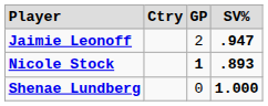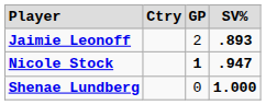Jaimie Leonoff | column 4: .947 -> .893
Nicole Stock | column 4: .893 -> .947
